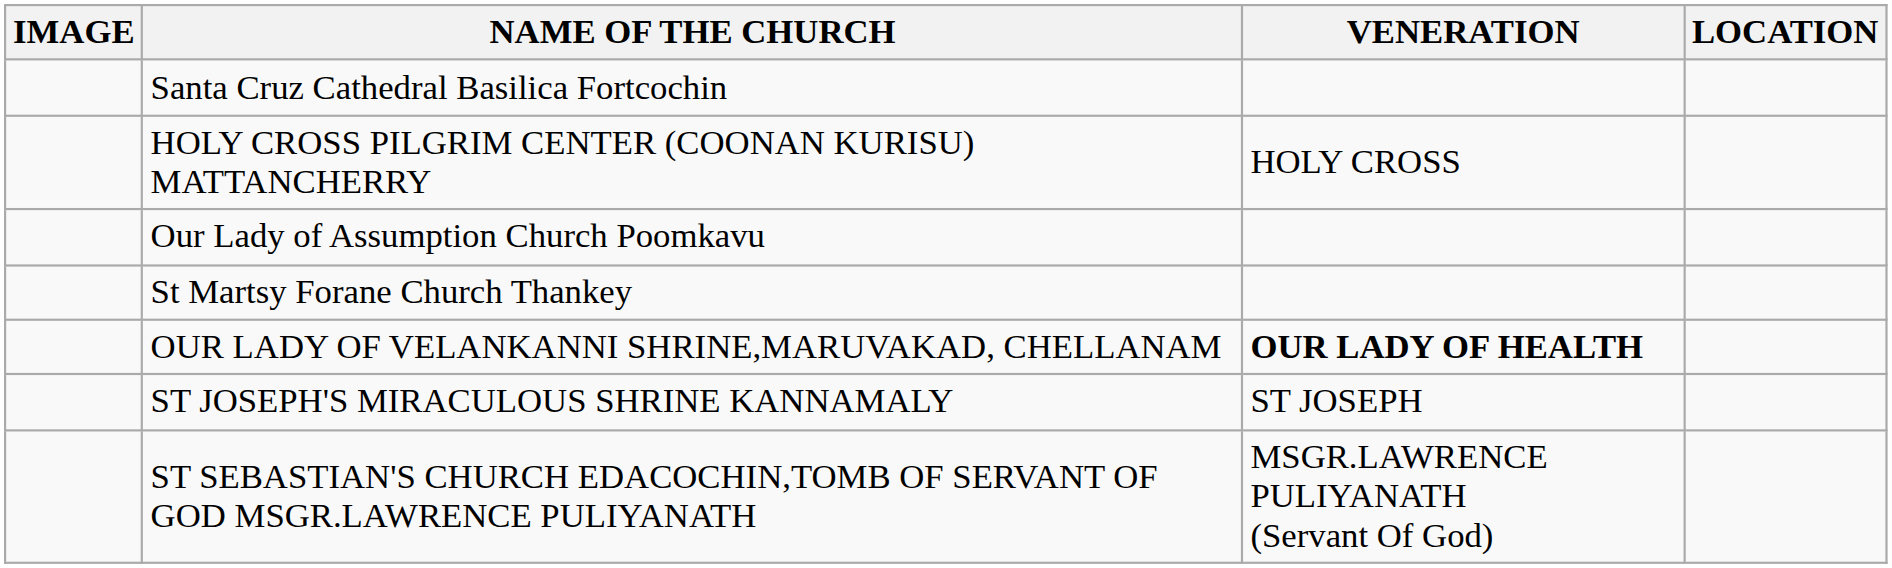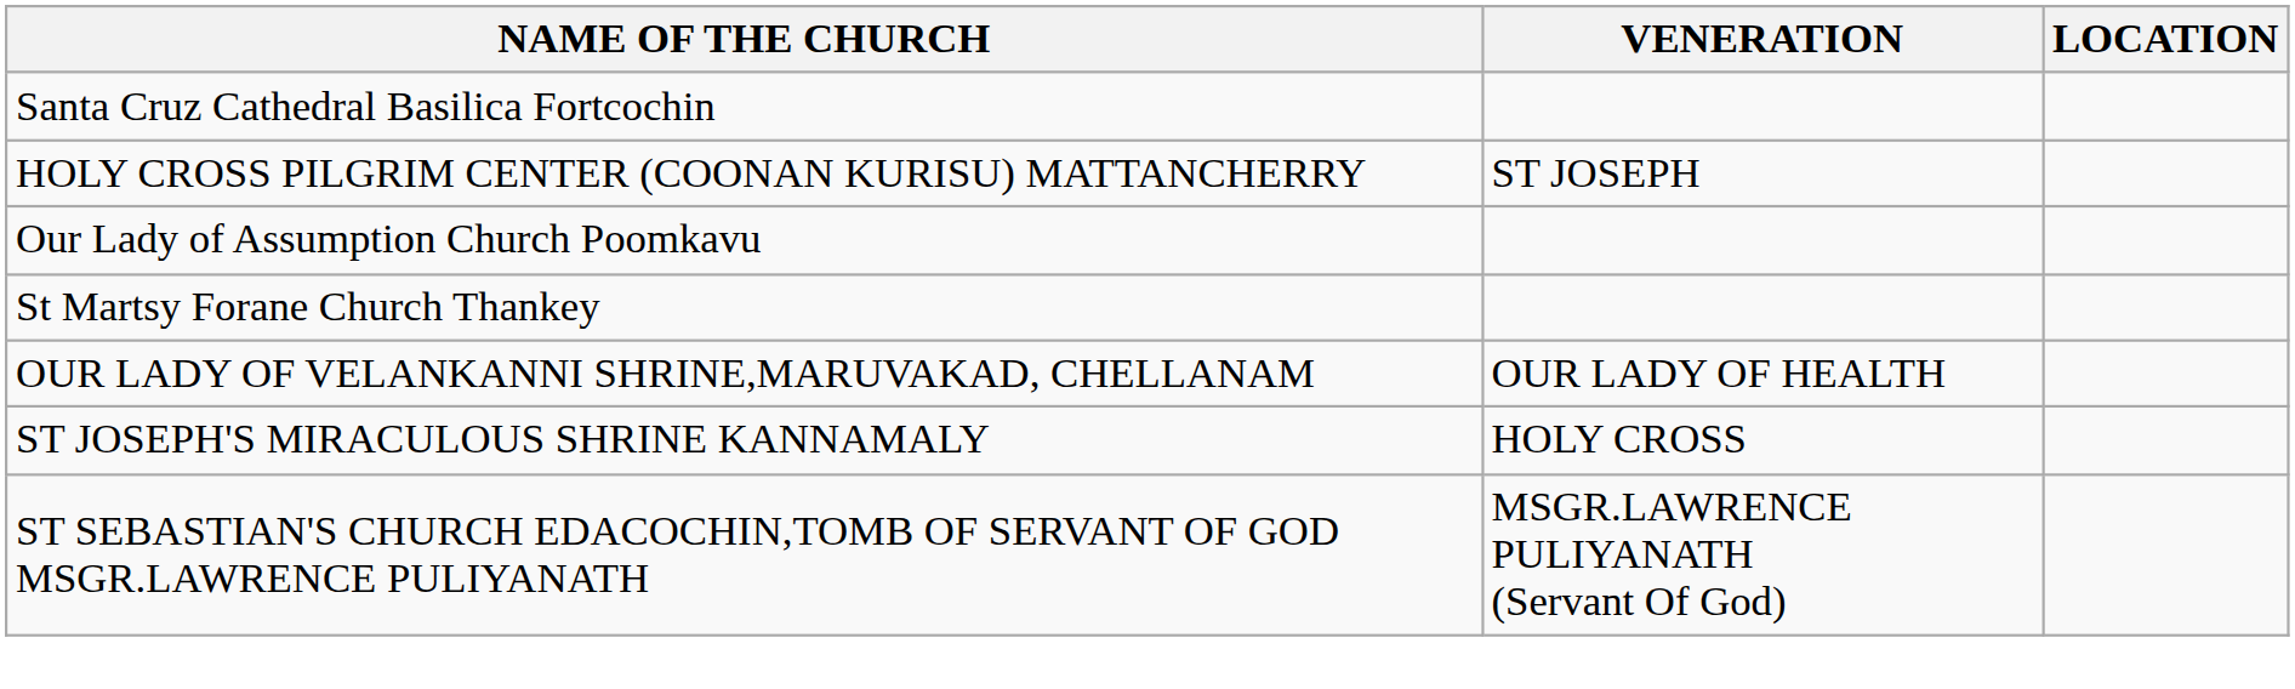- column: IMAGE
HOLY CROSS PILGRIM CENTER (COONAN KURISU) MATTANCHERRY | VENERATION: HOLY CROSS -> ST JOSEPH
OUR LADY OF VELANKANNI SHRINE,MARUVAKAD, CHELLANAM | VENERATION: bold -> normal
ST JOSEPH'S MIRACULOUS SHRINE KANNAMALY | VENERATION: ST JOSEPH -> HOLY CROSS
